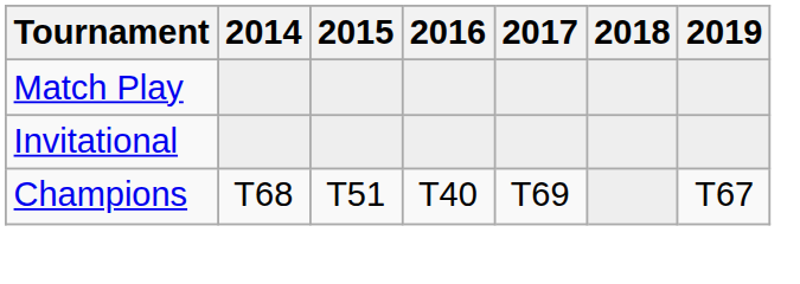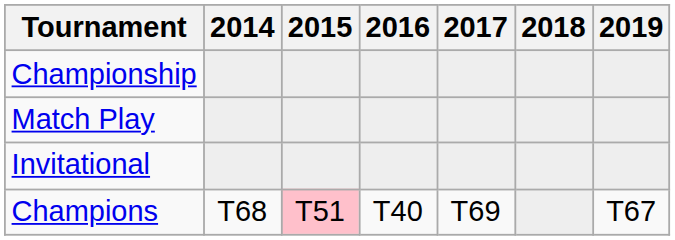+ row: Championship
Champions | 2015: no background -> pink background
